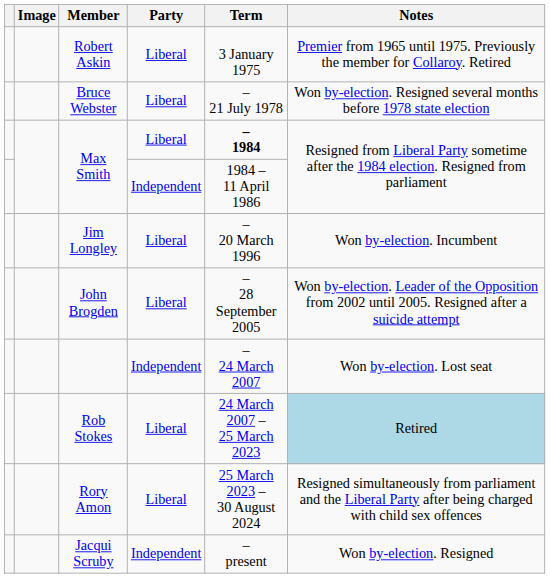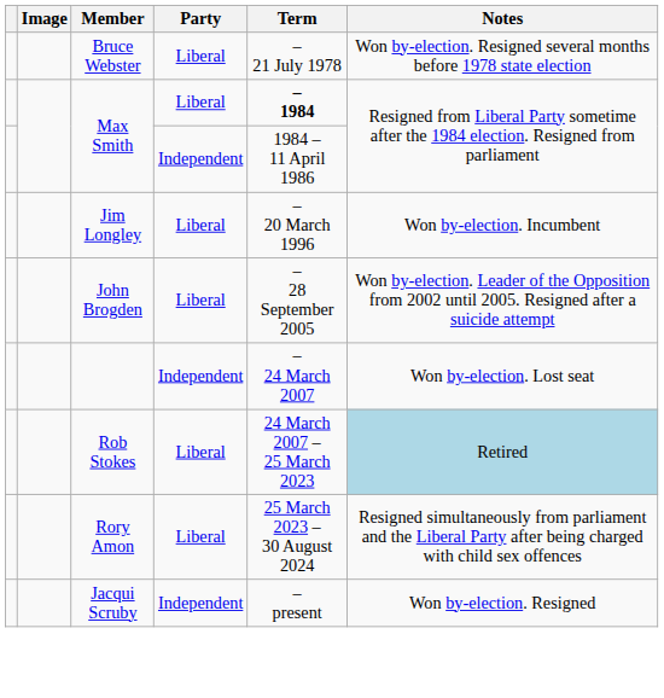- row: Robert Askin | Liberal | 3 January 1975 | Premier from 1965 until 1975. Previously the member for Collaroy. Retired
